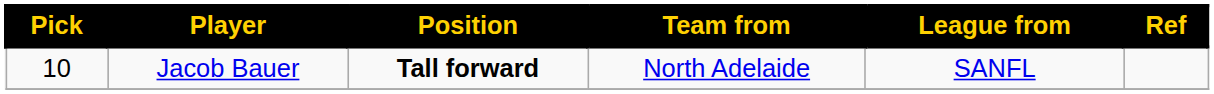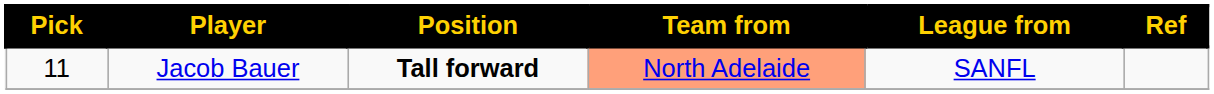Jacob Bauer | Pick: 10 -> 11
Jacob Bauer | Team from: no background -> lightsalmon background
